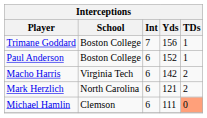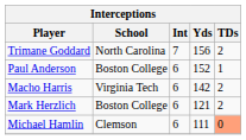Trimane Goddard | School: Boston College -> North Carolina
Trimane Goddard | TDs: 1 -> 2
Mark Herzlich | School: North Carolina -> Boston College
